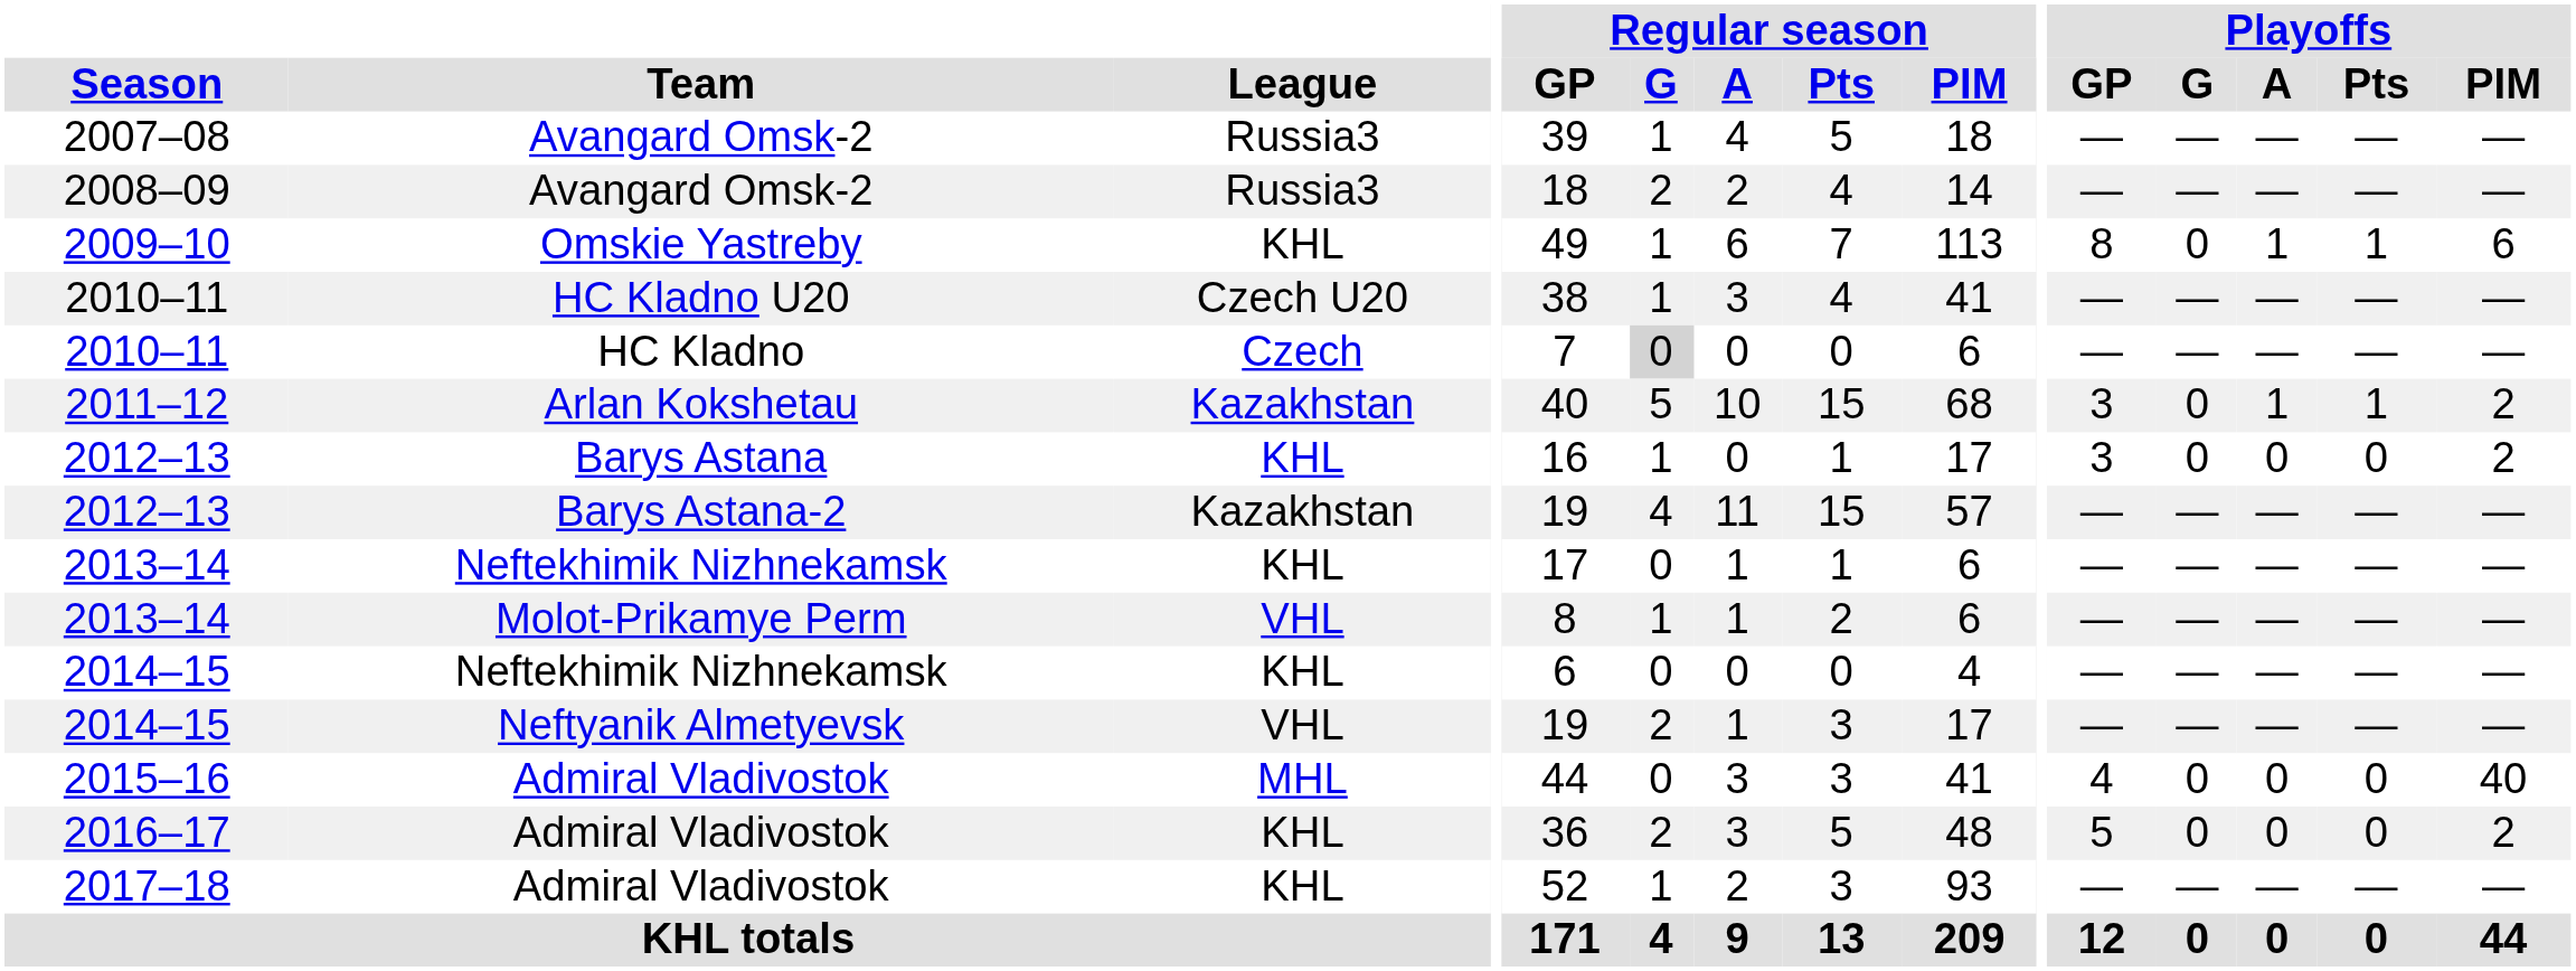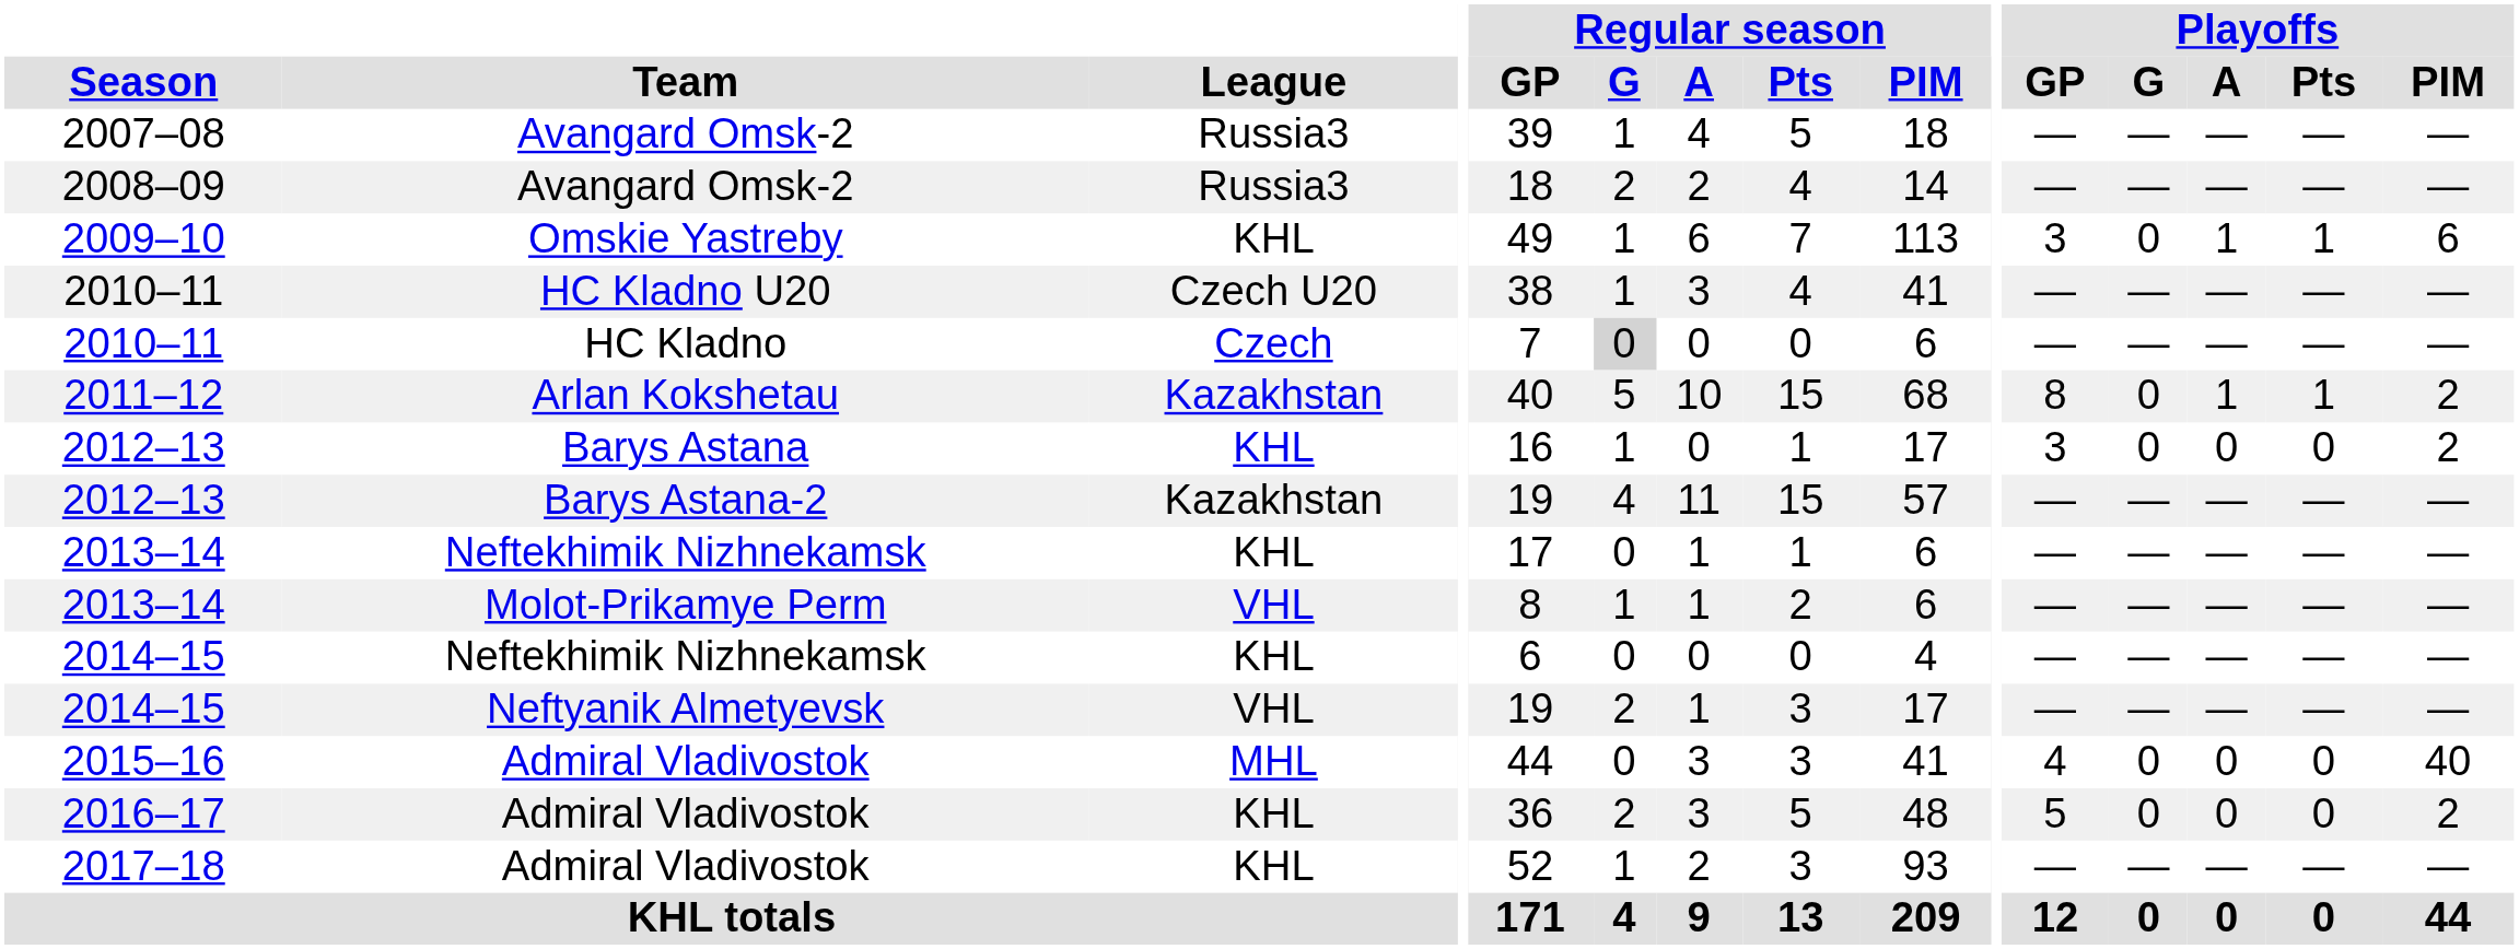2009–10 | Playoffs / GP: 8 -> 3
2011–12 | Playoffs / GP: 3 -> 8
